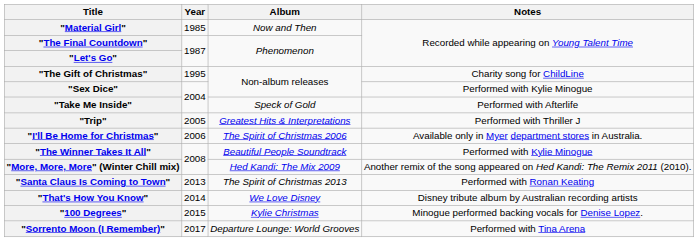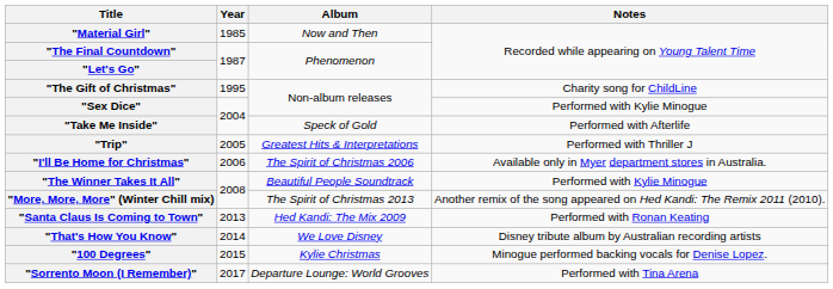"More, More, More" (Winter Chill mix) | Album: Hed Kandi: The Mix 2009 -> The Spirit of Christmas 2013
"Santa Claus Is Coming to Town" | Album: The Spirit of Christmas 2013 -> Hed Kandi: The Mix 2009
